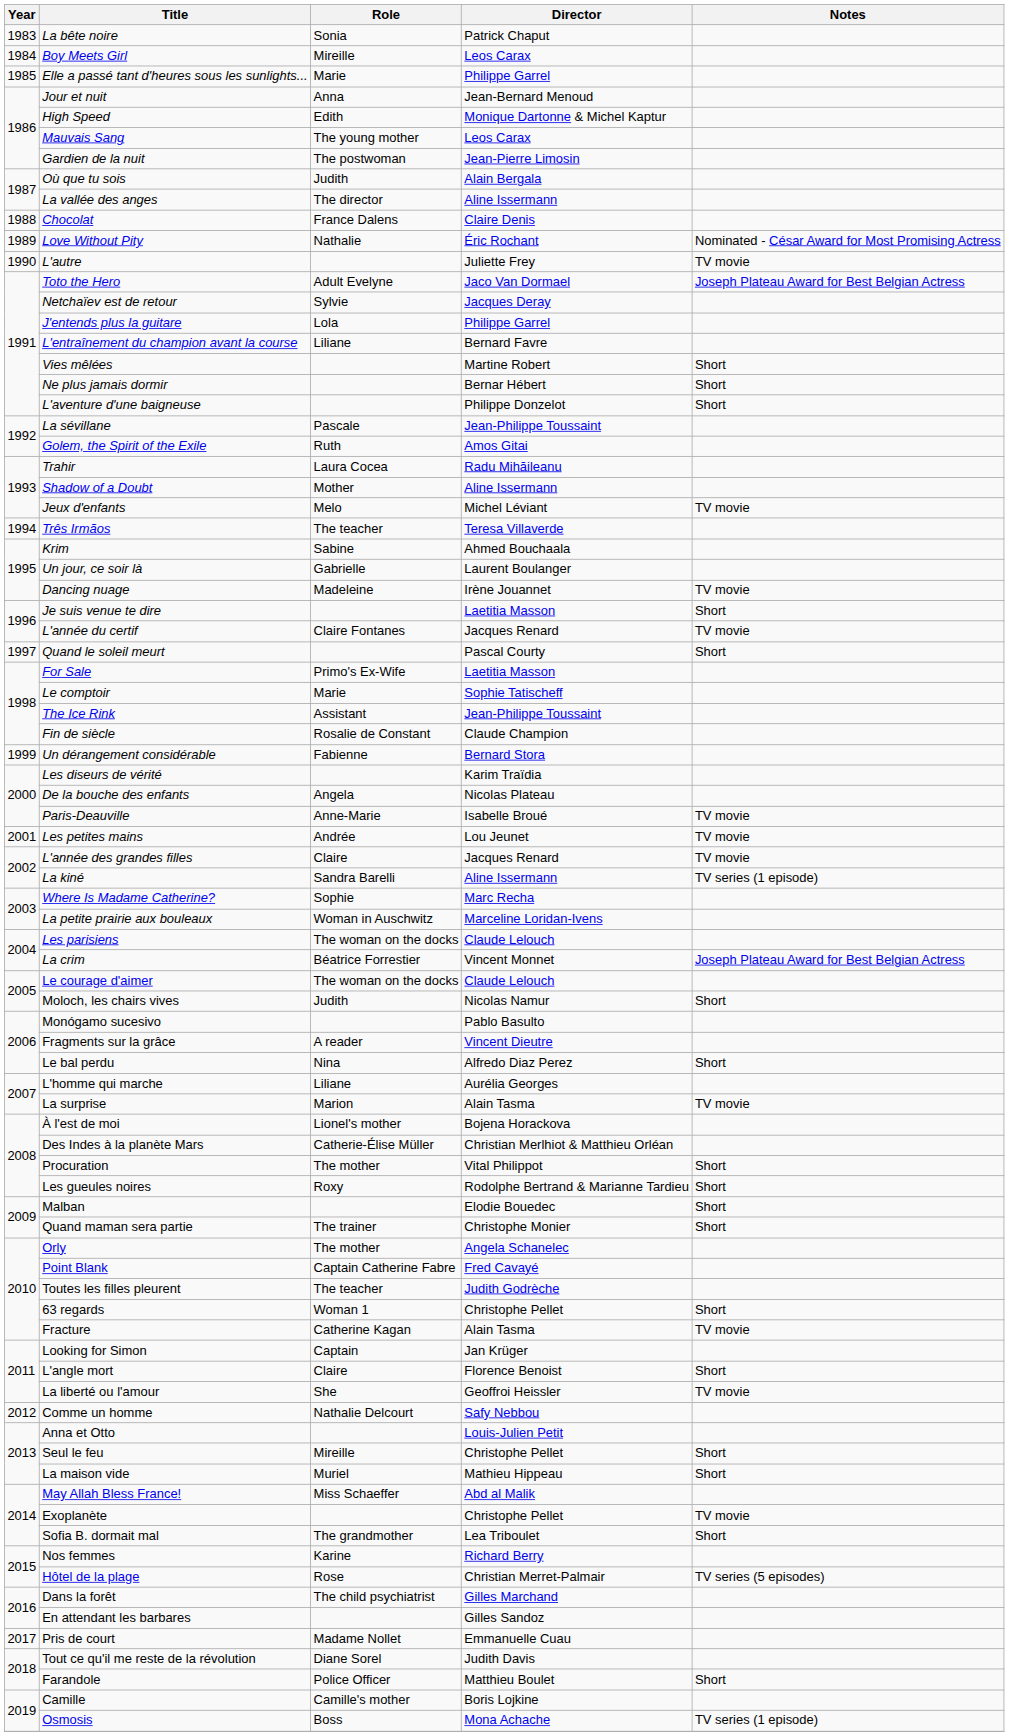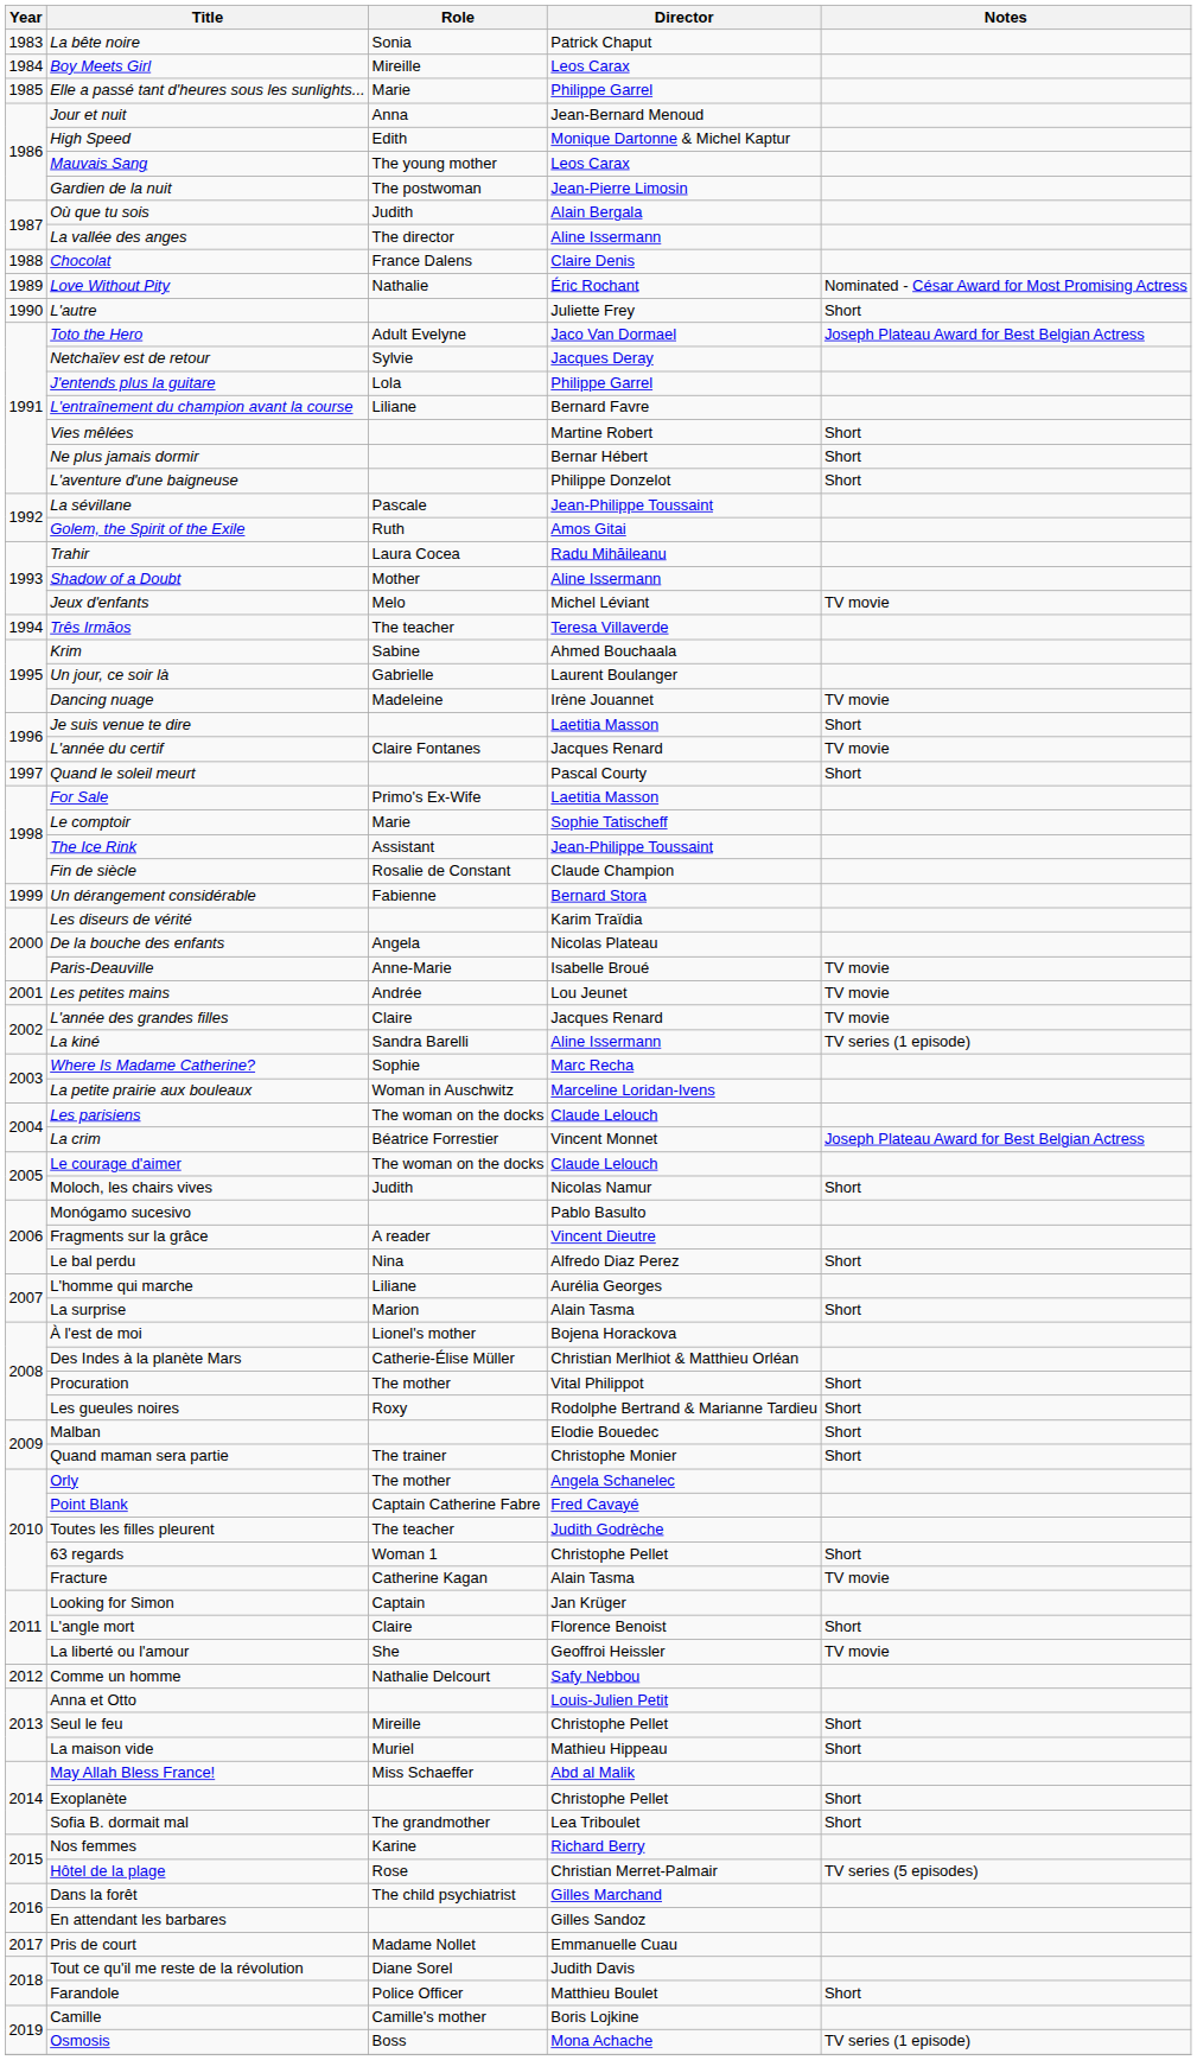L'autre | Notes: TV movie -> Short
La surprise | Notes: TV movie -> Short
Exoplanète | Notes: TV movie -> Short
